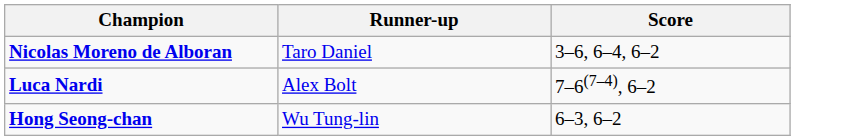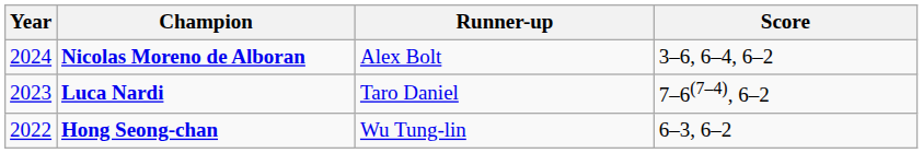+ column: Year | 2024 | 2023 | 2022
Nicolas Moreno de Alboran | Runner-up: Taro Daniel -> Alex Bolt
Luca Nardi | Runner-up: Alex Bolt -> Taro Daniel
